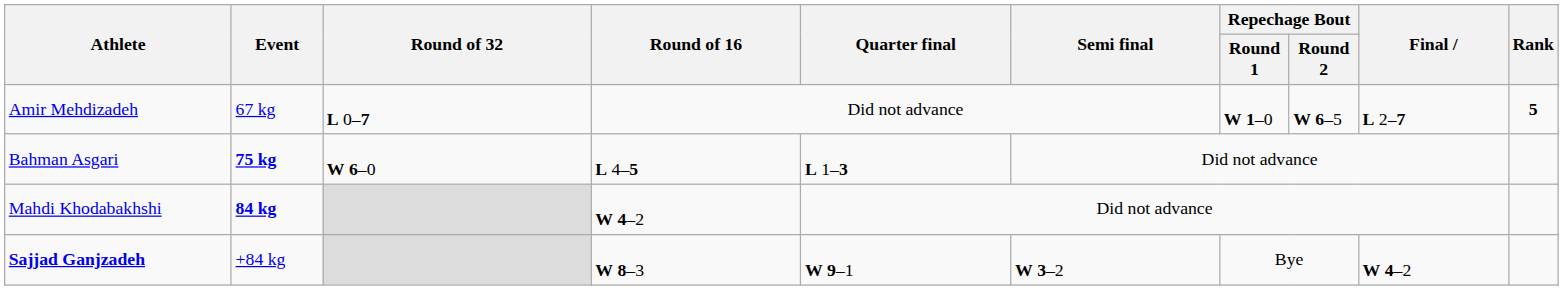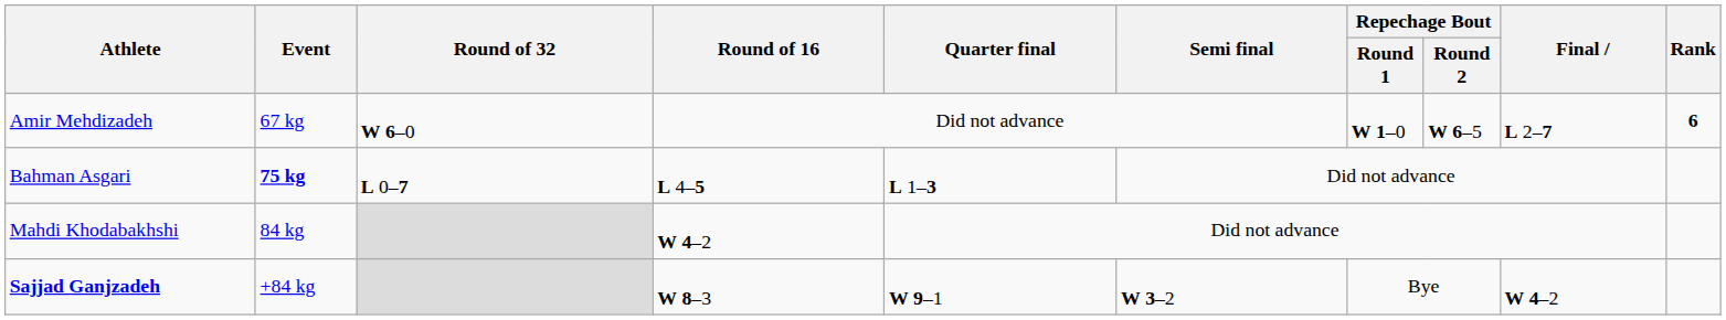Amir Mehdizadeh | Round of 32: L 0–7 -> W 6–0
Amir Mehdizadeh | Rank: 5 -> 6
Bahman Asgari | Round of 32: W 6–0 -> L 0–7
Mahdi Khodabakhshi | Event: bold -> normal
